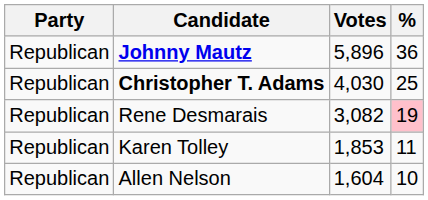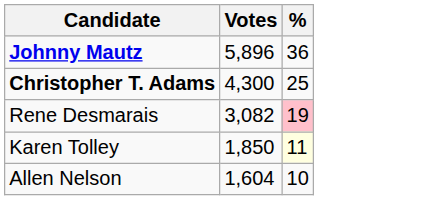- column: Party | Republican | Republican | Republican | Republican | Republican
Christopher T. Adams | Votes: 4,030 -> 4,300
Karen Tolley | Votes: 1,853 -> 1,850
Karen Tolley | %: no background -> lightyellow background
